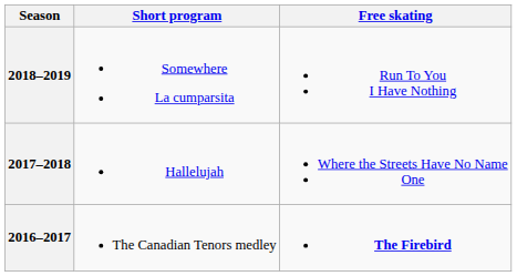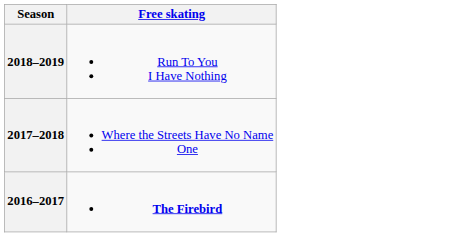- column: Short program | Somewhere La cumparsita | Hallelujah | The Canadian Tenors medley
